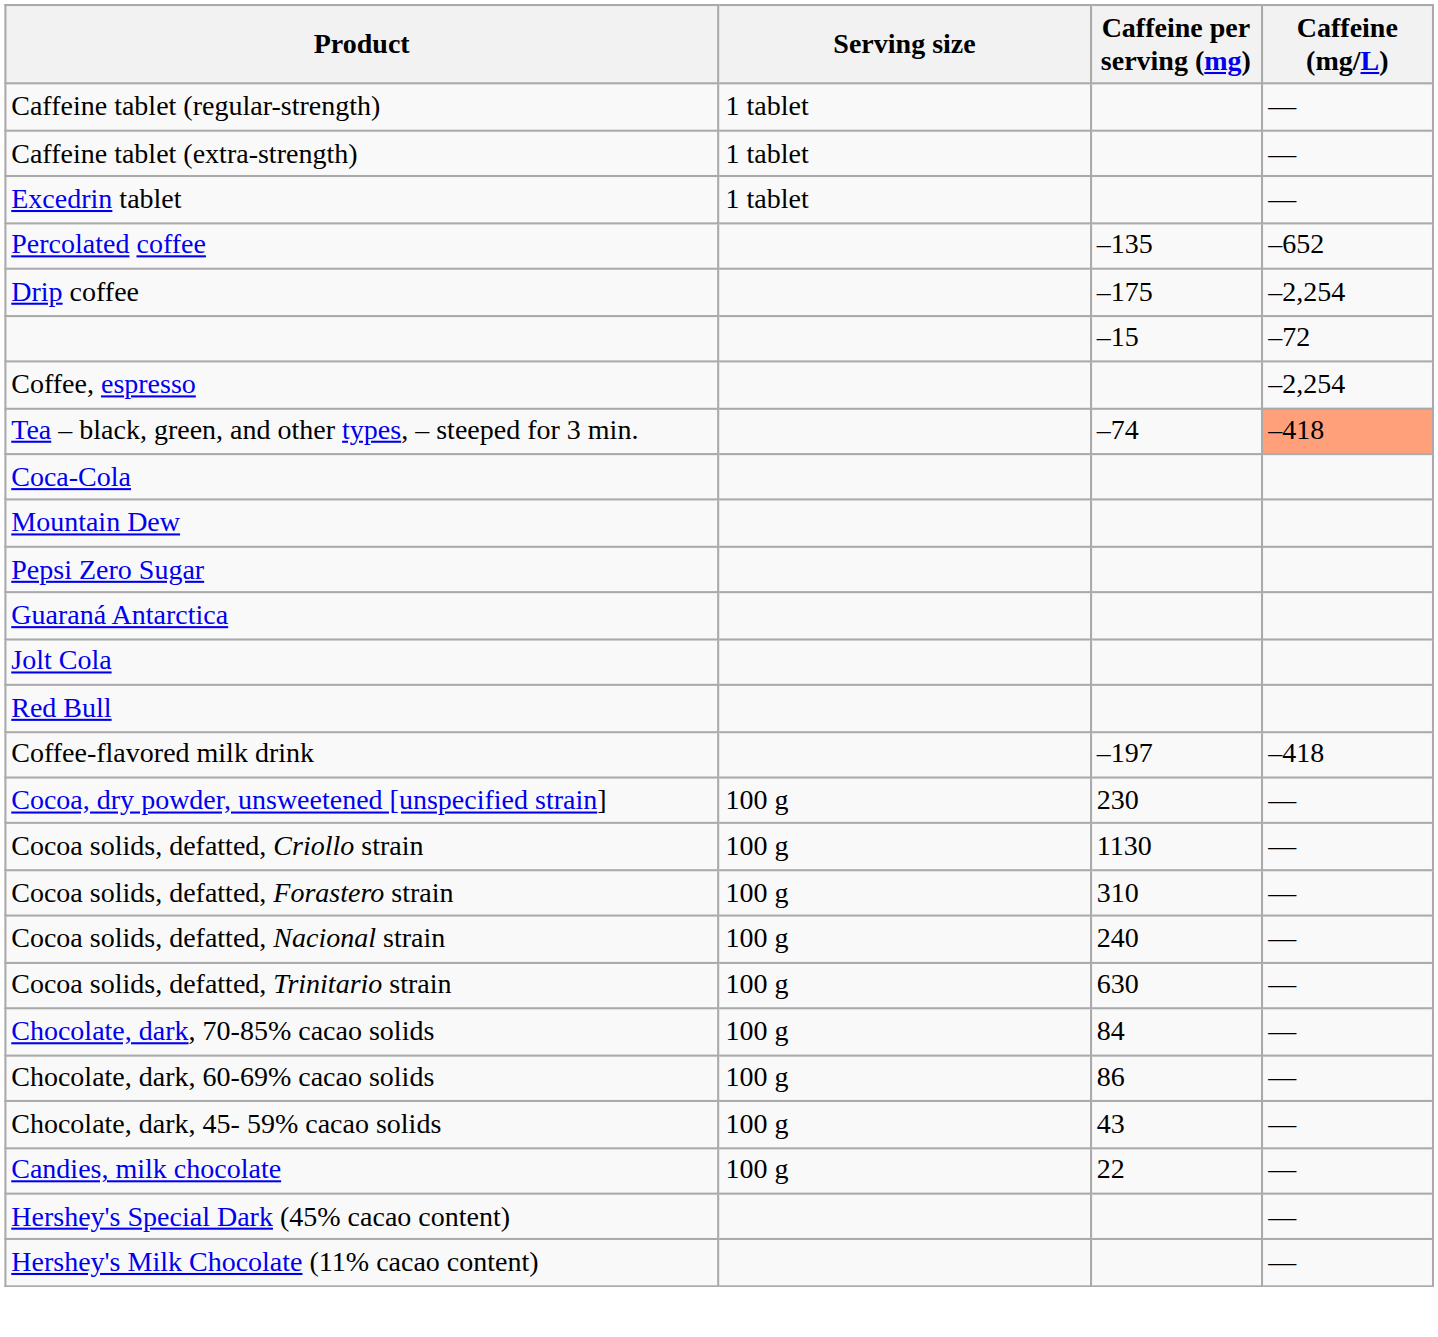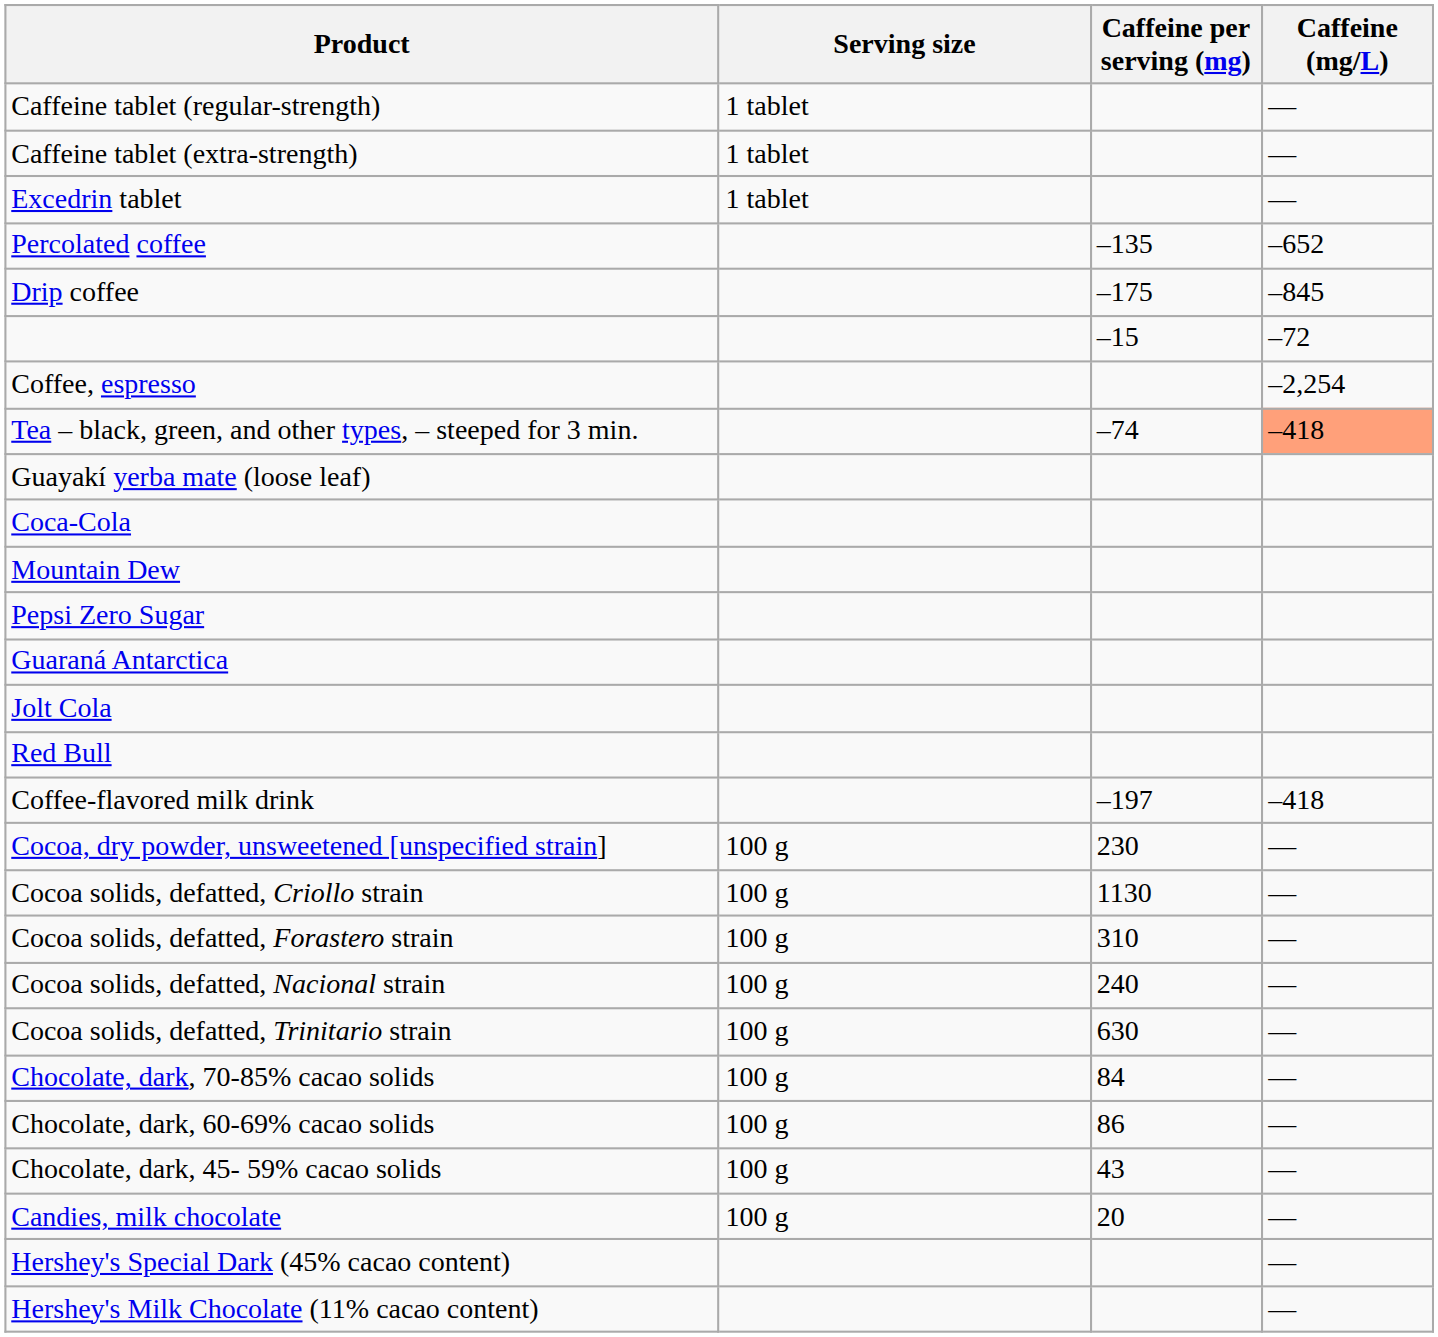Drip coffee | Caffeine (mg/L): –2,254 -> –845
+ row: Guayakí yerba mate (loose leaf)
Candies, milk chocolate | Caffeine per serving (mg): 22 -> 20
